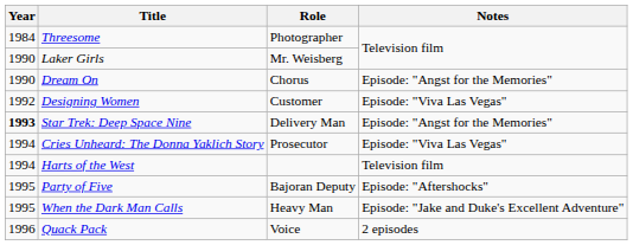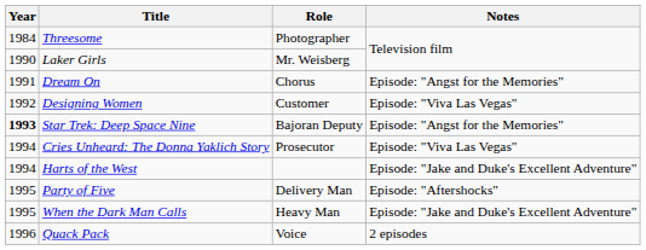Dream On | Year: 1990 -> 1991
Star Trek: Deep Space Nine | Role: Delivery Man -> Bajoran Deputy
Harts of the West | Notes: Television film -> Episode: "Jake and Duke's Excellent Adventure"
Party of Five | Role: Bajoran Deputy -> Delivery Man
